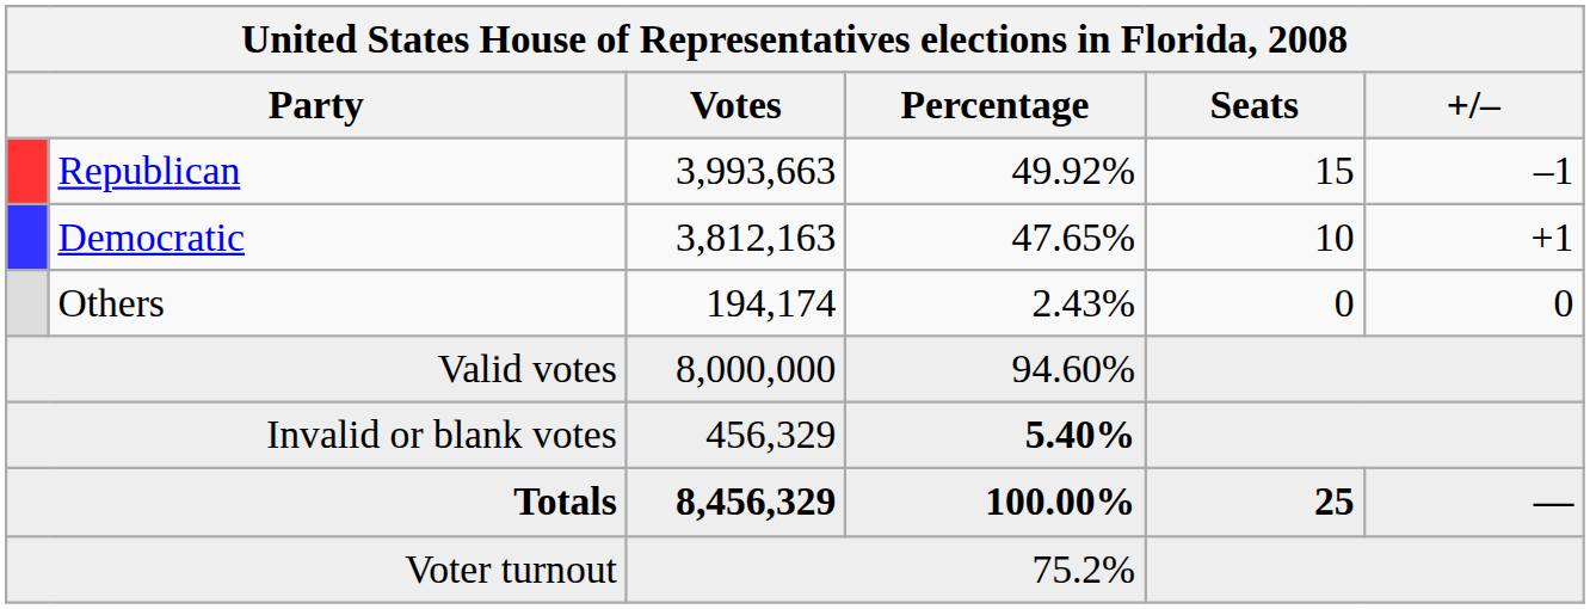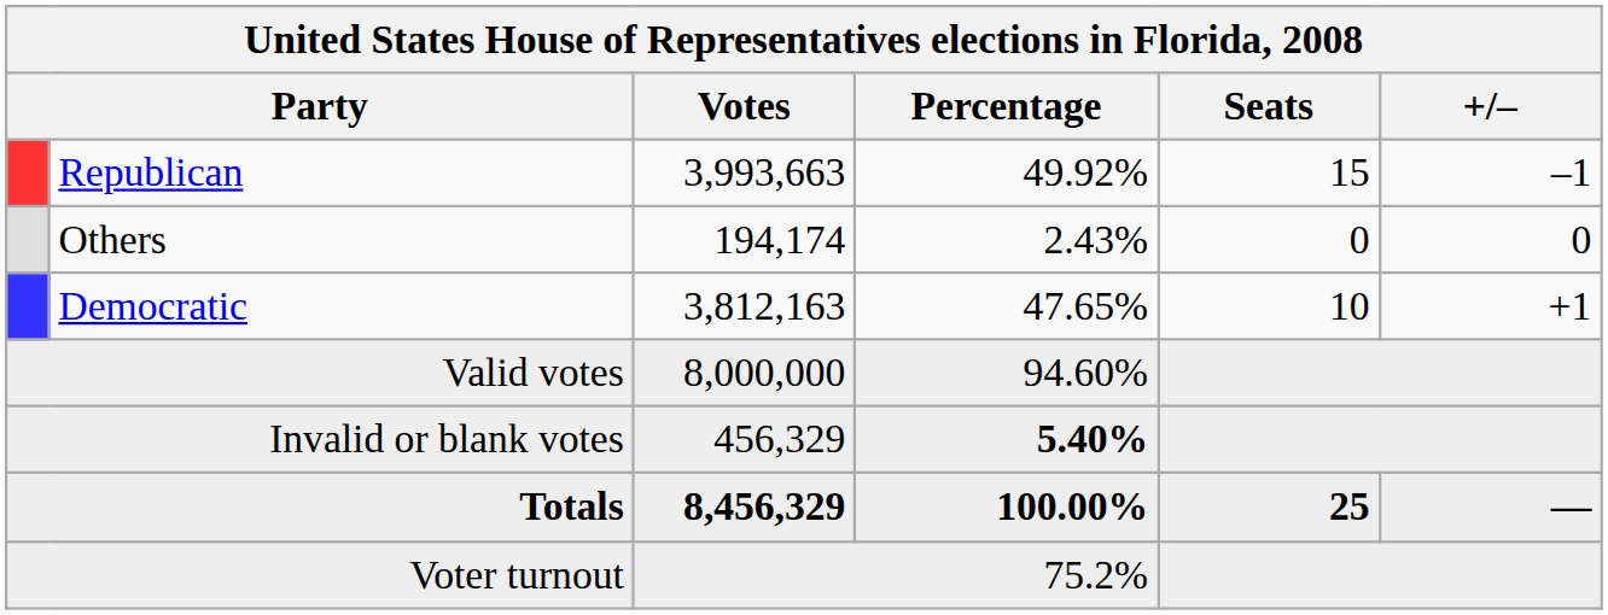rows swapped: Democratic <-> Others
